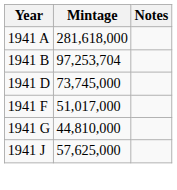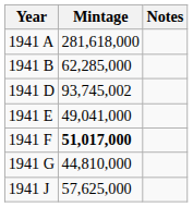1941 B | Mintage: 97,253,704 -> 62,285,000
1941 D | Mintage: 73,745,000 -> 93,745,002
+ row: 1941 E | 49,041,000
1941 F | Mintage: normal -> bold
